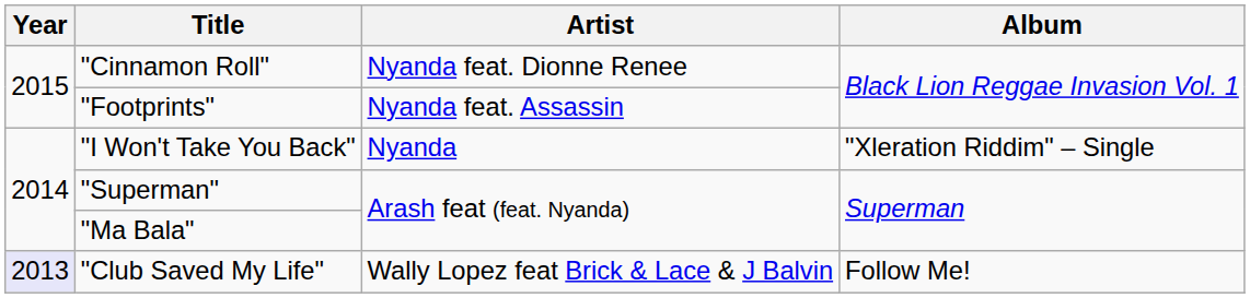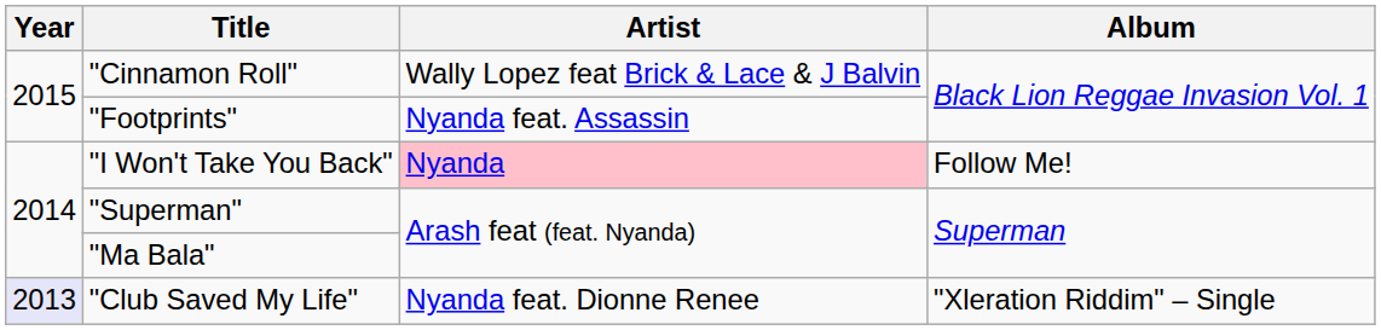"Cinnamon Roll" | Artist: Nyanda feat. Dionne Renee -> Wally Lopez feat Brick & Lace & J Balvin
"I Won't Take You Back" | Artist: no background -> pink background
"I Won't Take You Back" | Album: "Xleration Riddim" – Single -> Follow Me!
"Club Saved My Life" | Artist: Wally Lopez feat Brick & Lace & J Balvin -> Nyanda feat. Dionne Renee
"Club Saved My Life" | Album: Follow Me! -> "Xleration Riddim" – Single
